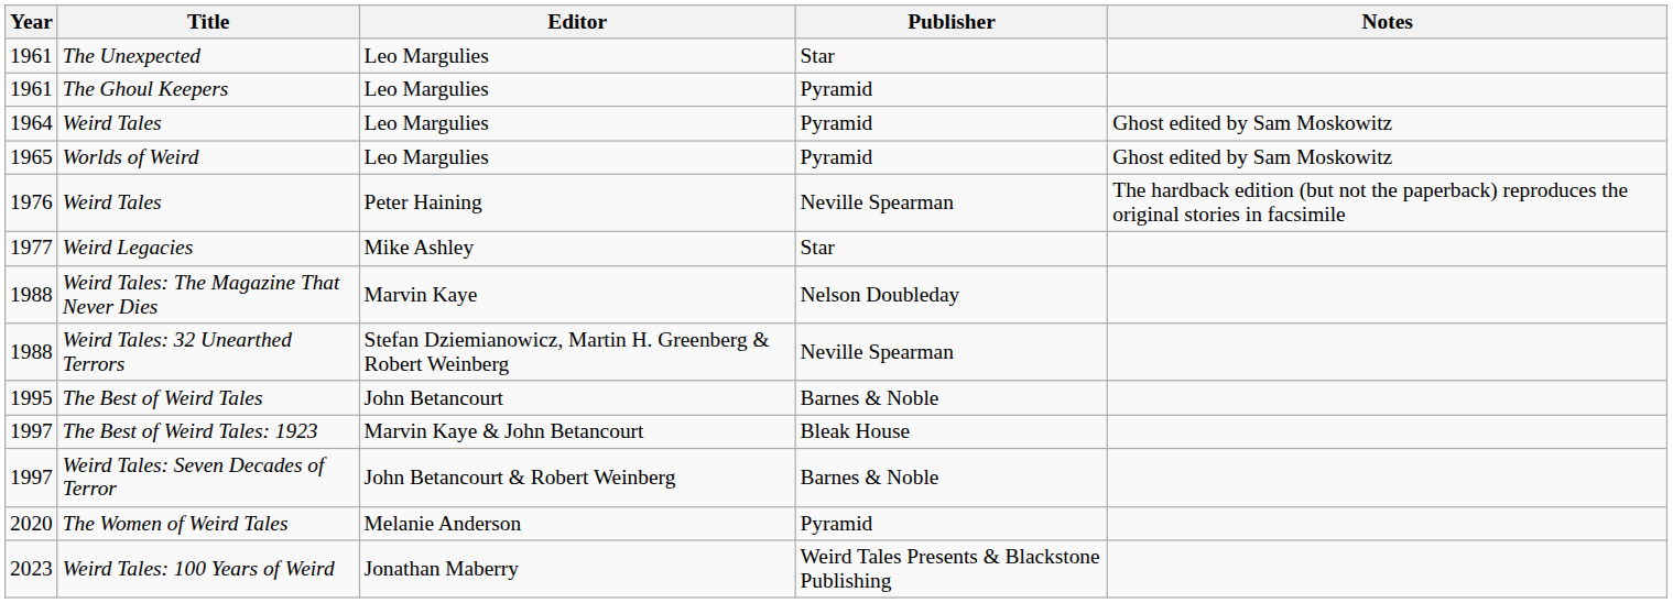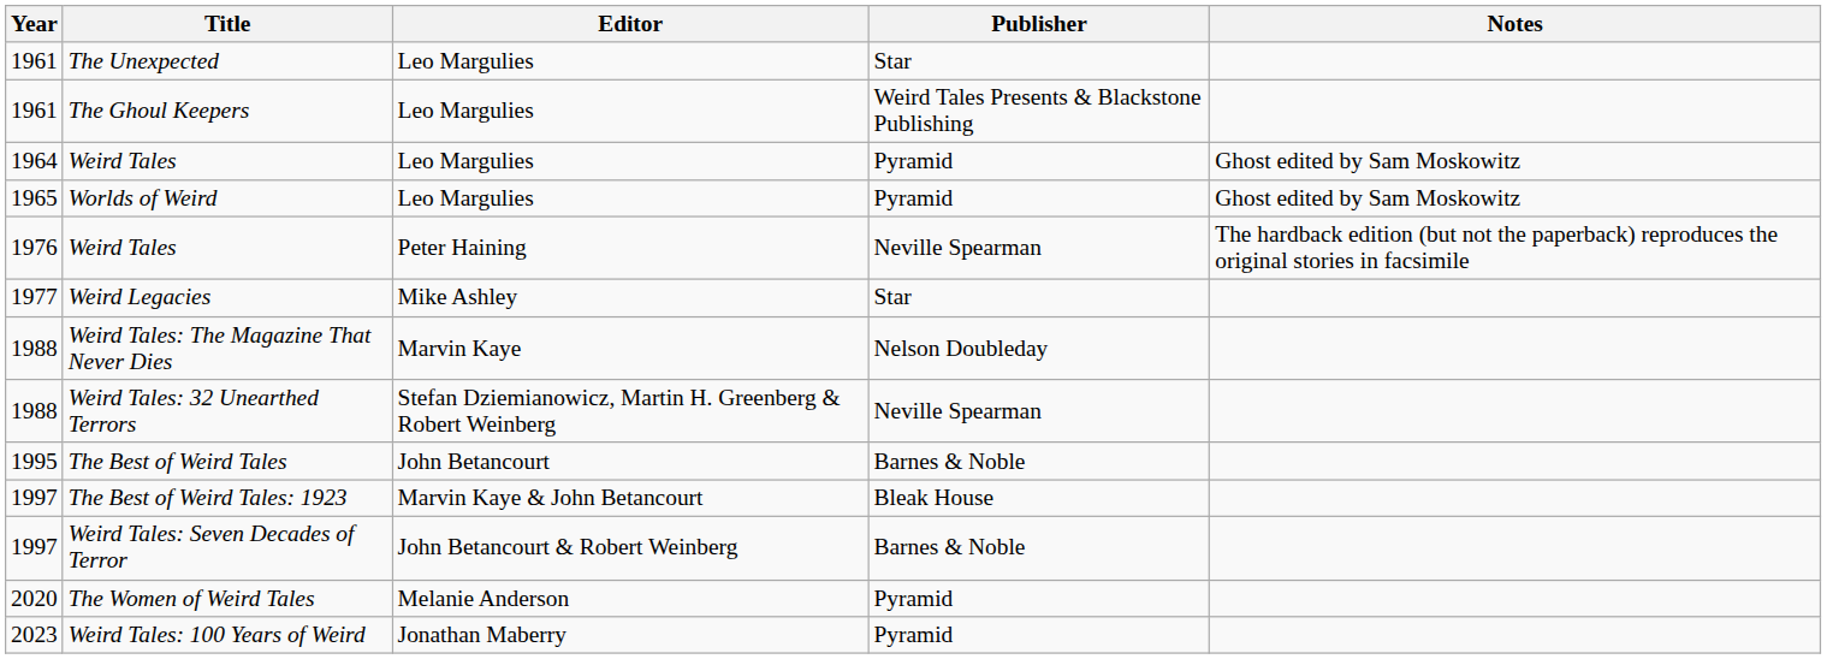The Ghoul Keepers | Publisher: Pyramid -> Weird Tales Presents & Blackstone Publishing
Weird Tales: 100 Years of Weird | Publisher: Weird Tales Presents & Blackstone Publishing -> Pyramid
